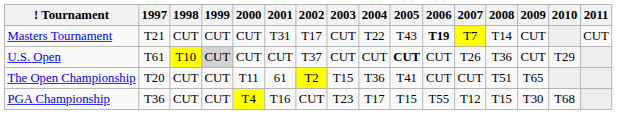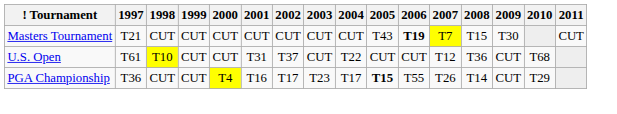Masters Tournament | 2001: T31 -> CUT
Masters Tournament | 2002: T17 -> CUT
Masters Tournament | 2004: T22 -> CUT
Masters Tournament | 2008: T14 -> T15
Masters Tournament | 2009: CUT -> T30
U.S. Open | 1999: lightgrey background -> no background
U.S. Open | 2001: CUT -> T31
U.S. Open | 2004: CUT -> T22
U.S. Open | 2005: bold -> normal
U.S. Open | 2007: T26 -> T12
U.S. Open | 2010: T29 -> T68
- row: The Open Championship | T20 | CUT | CUT | T11 | 61 | T2 | T15 | T36 | T41 | CUT | CUT | T51 | T65
PGA Championship | 2002: CUT -> T17
PGA Championship | 2005: normal -> bold
PGA Championship | 2007: T12 -> T26
PGA Championship | 2008: T15 -> T14
PGA Championship | 2009: T30 -> CUT
PGA Championship | 2010: T68 -> T29
